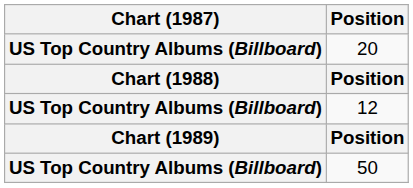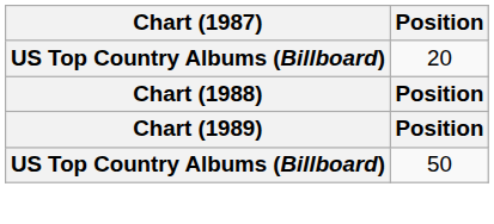- row: US Top Country Albums (Billboard) | 12
